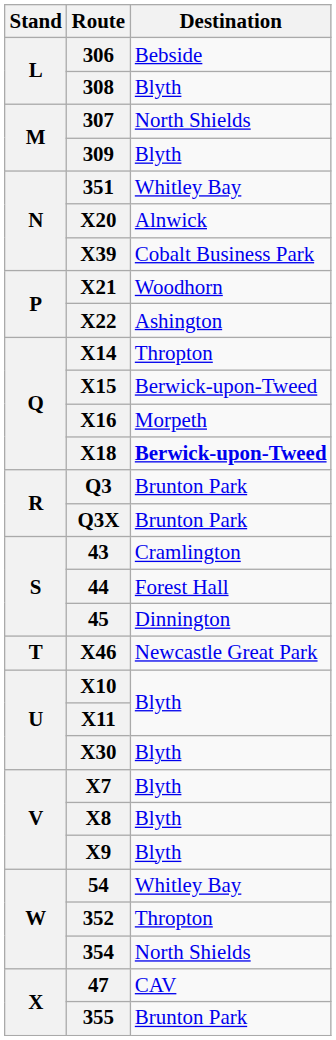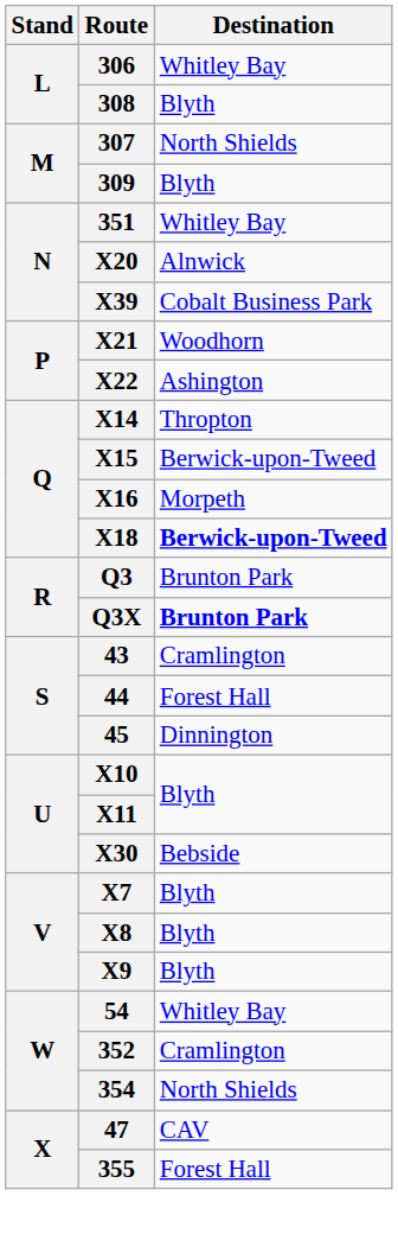306 | Destination: Bebside -> Whitley Bay
Q3X | Destination: normal -> bold
- row: T | X46 | Newcastle Great Park
X30 | Destination: Blyth -> Bebside
352 | Destination: Thropton -> Cramlington
355 | Destination: Brunton Park -> Forest Hall
